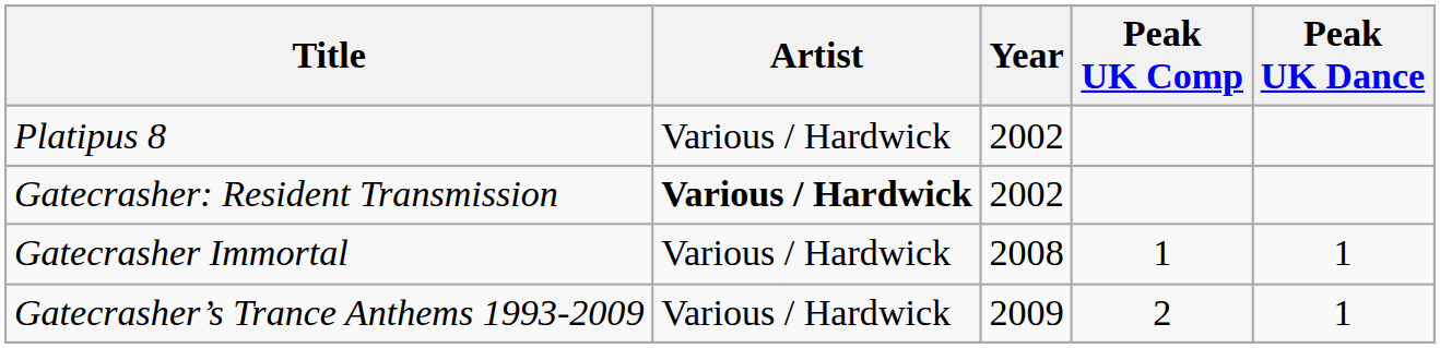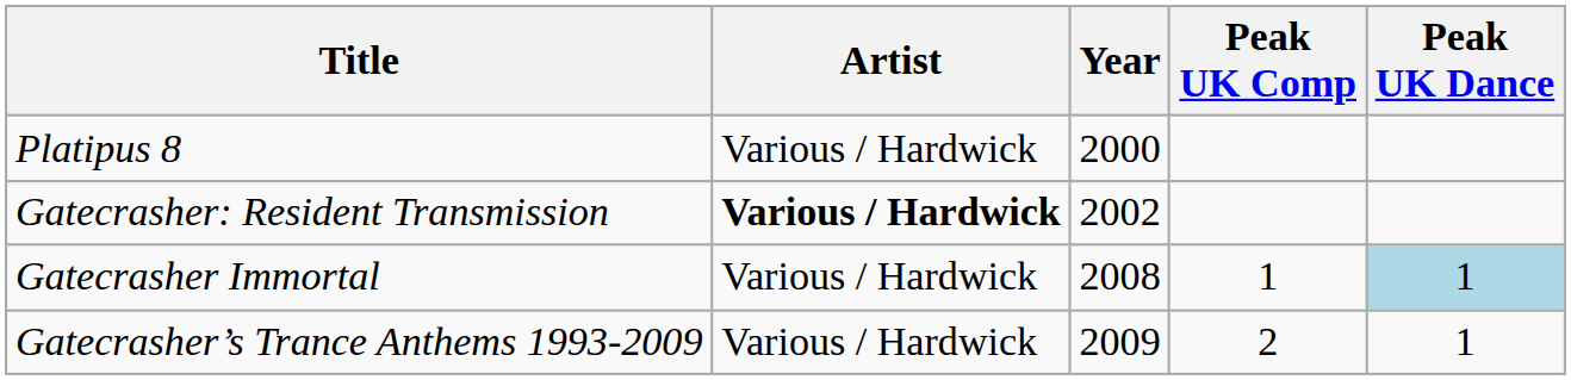Platipus 8 | Year: 2002 -> 2000
Gatecrasher Immortal | Peak UK Dance: no background -> lightblue background
